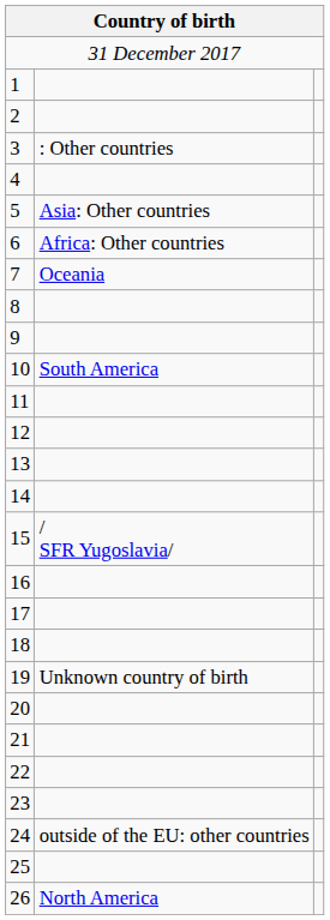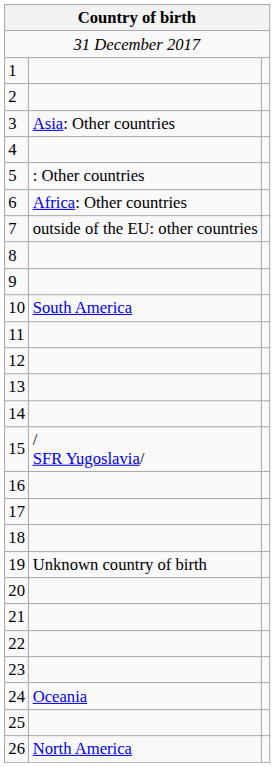3 | column 2: : Other countries -> Asia: Other countries
5 | column 2: Asia: Other countries -> : Other countries
7 | column 2: Oceania -> outside of the EU: other countries
24 | column 2: outside of the EU: other countries -> Oceania
